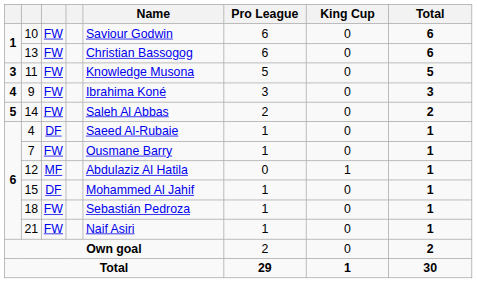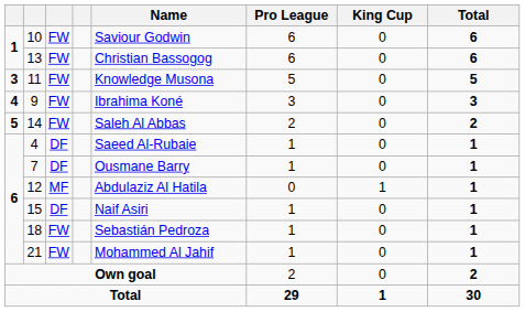7 | column 3: FW -> DF
15 | Name: Mohammed Al Jahif -> Naif Asiri
21 | Name: Naif Asiri -> Mohammed Al Jahif
